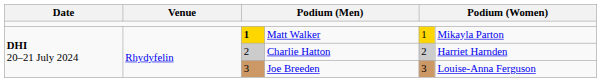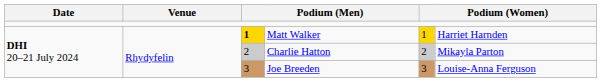Matt Walker | column 6: Mikayla Parton -> Harriet Harnden
Charlie Hatton | column 6: Harriet Harnden -> Mikayla Parton
